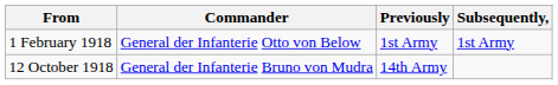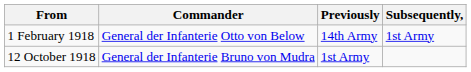1 February 1918 | Previously: 1st Army -> 14th Army
12 October 1918 | Previously: 14th Army -> 1st Army
